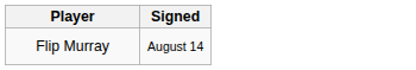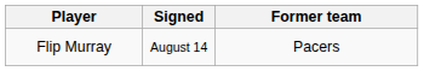+ column: Former team | Pacers
